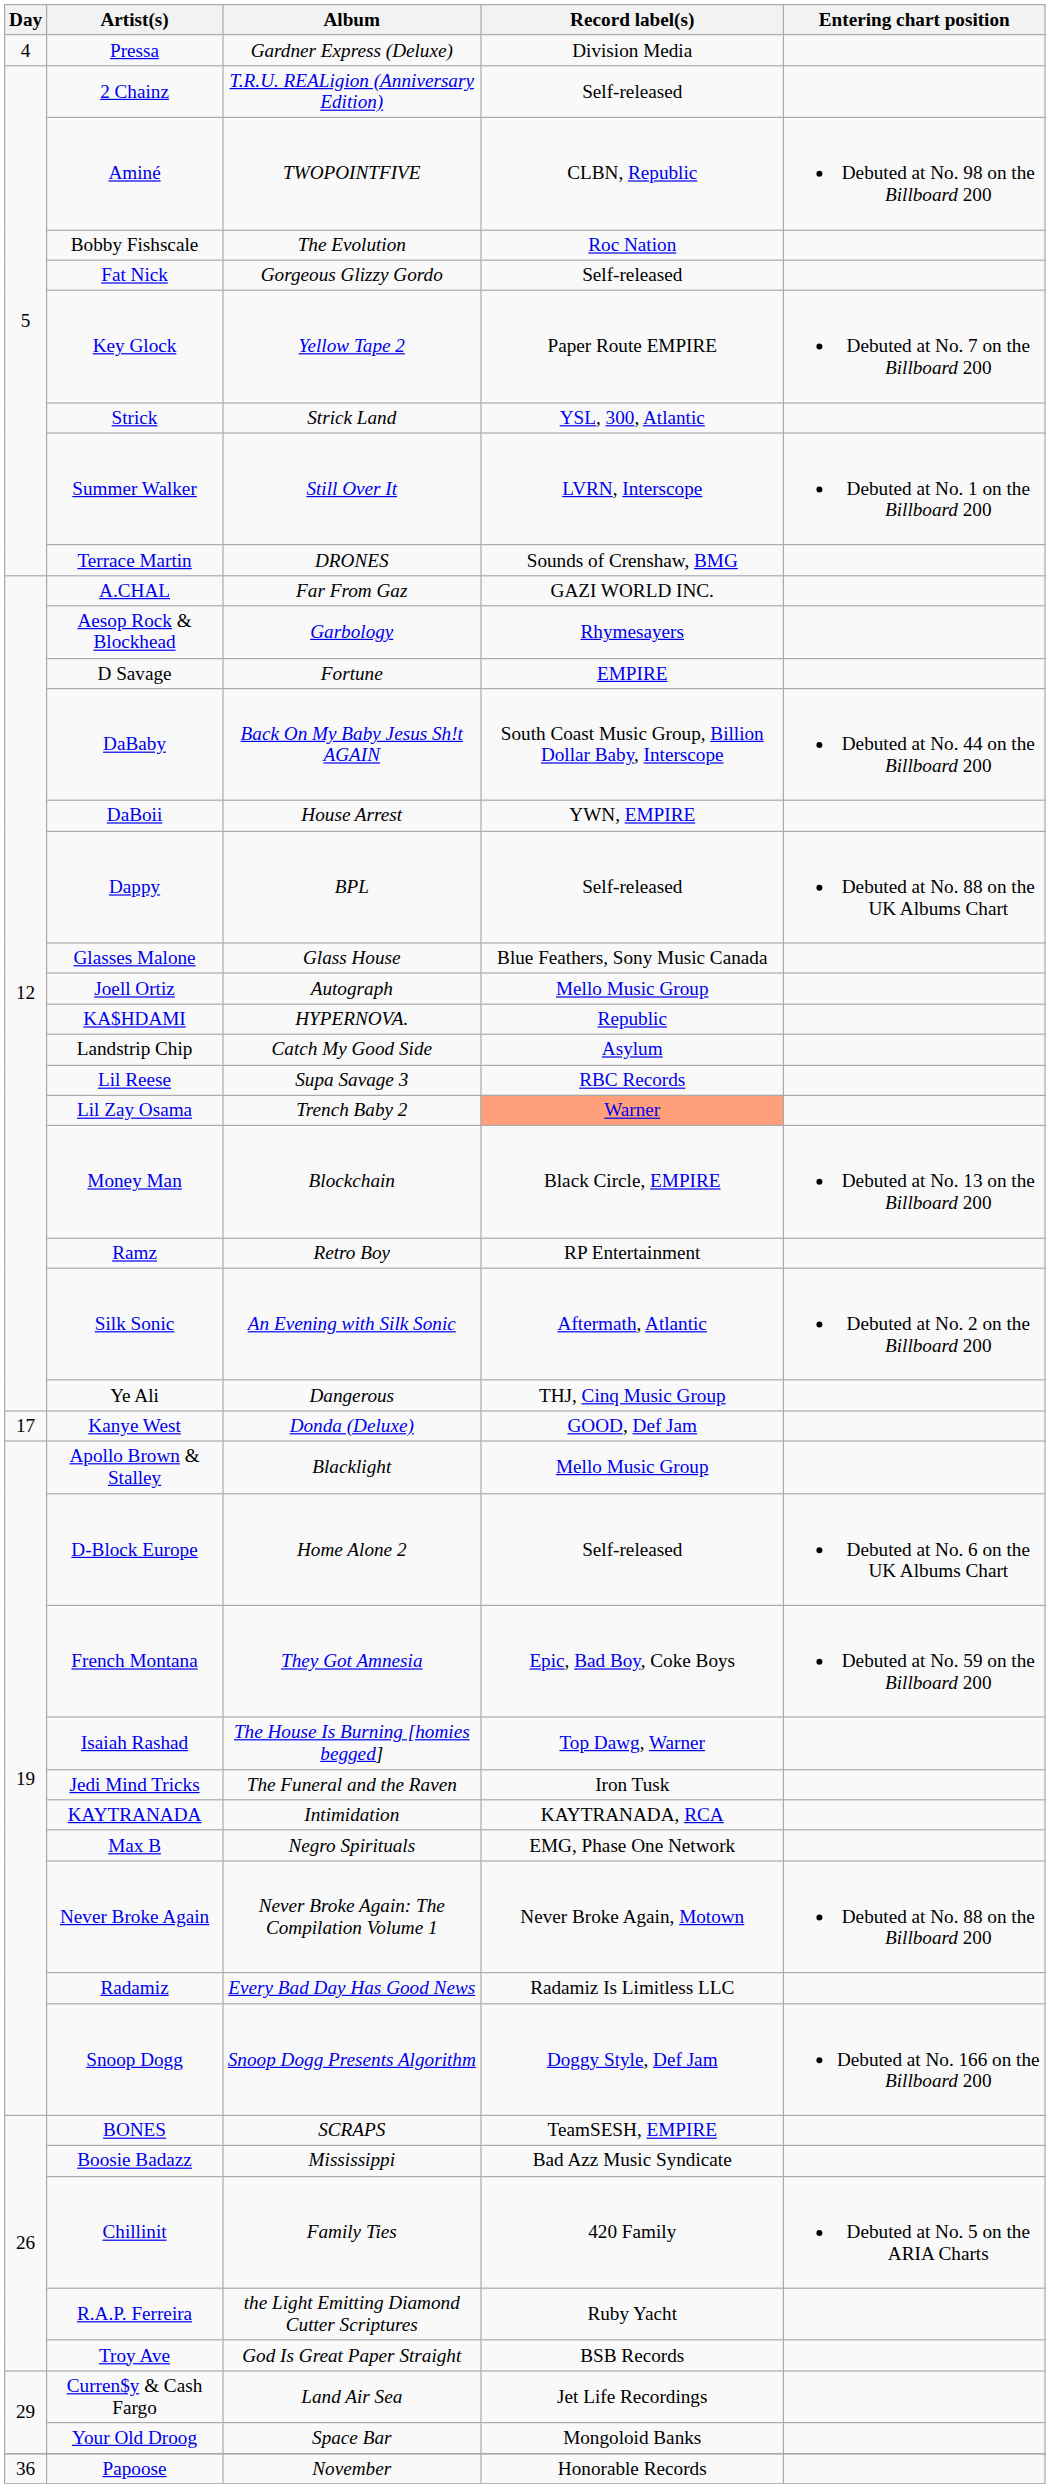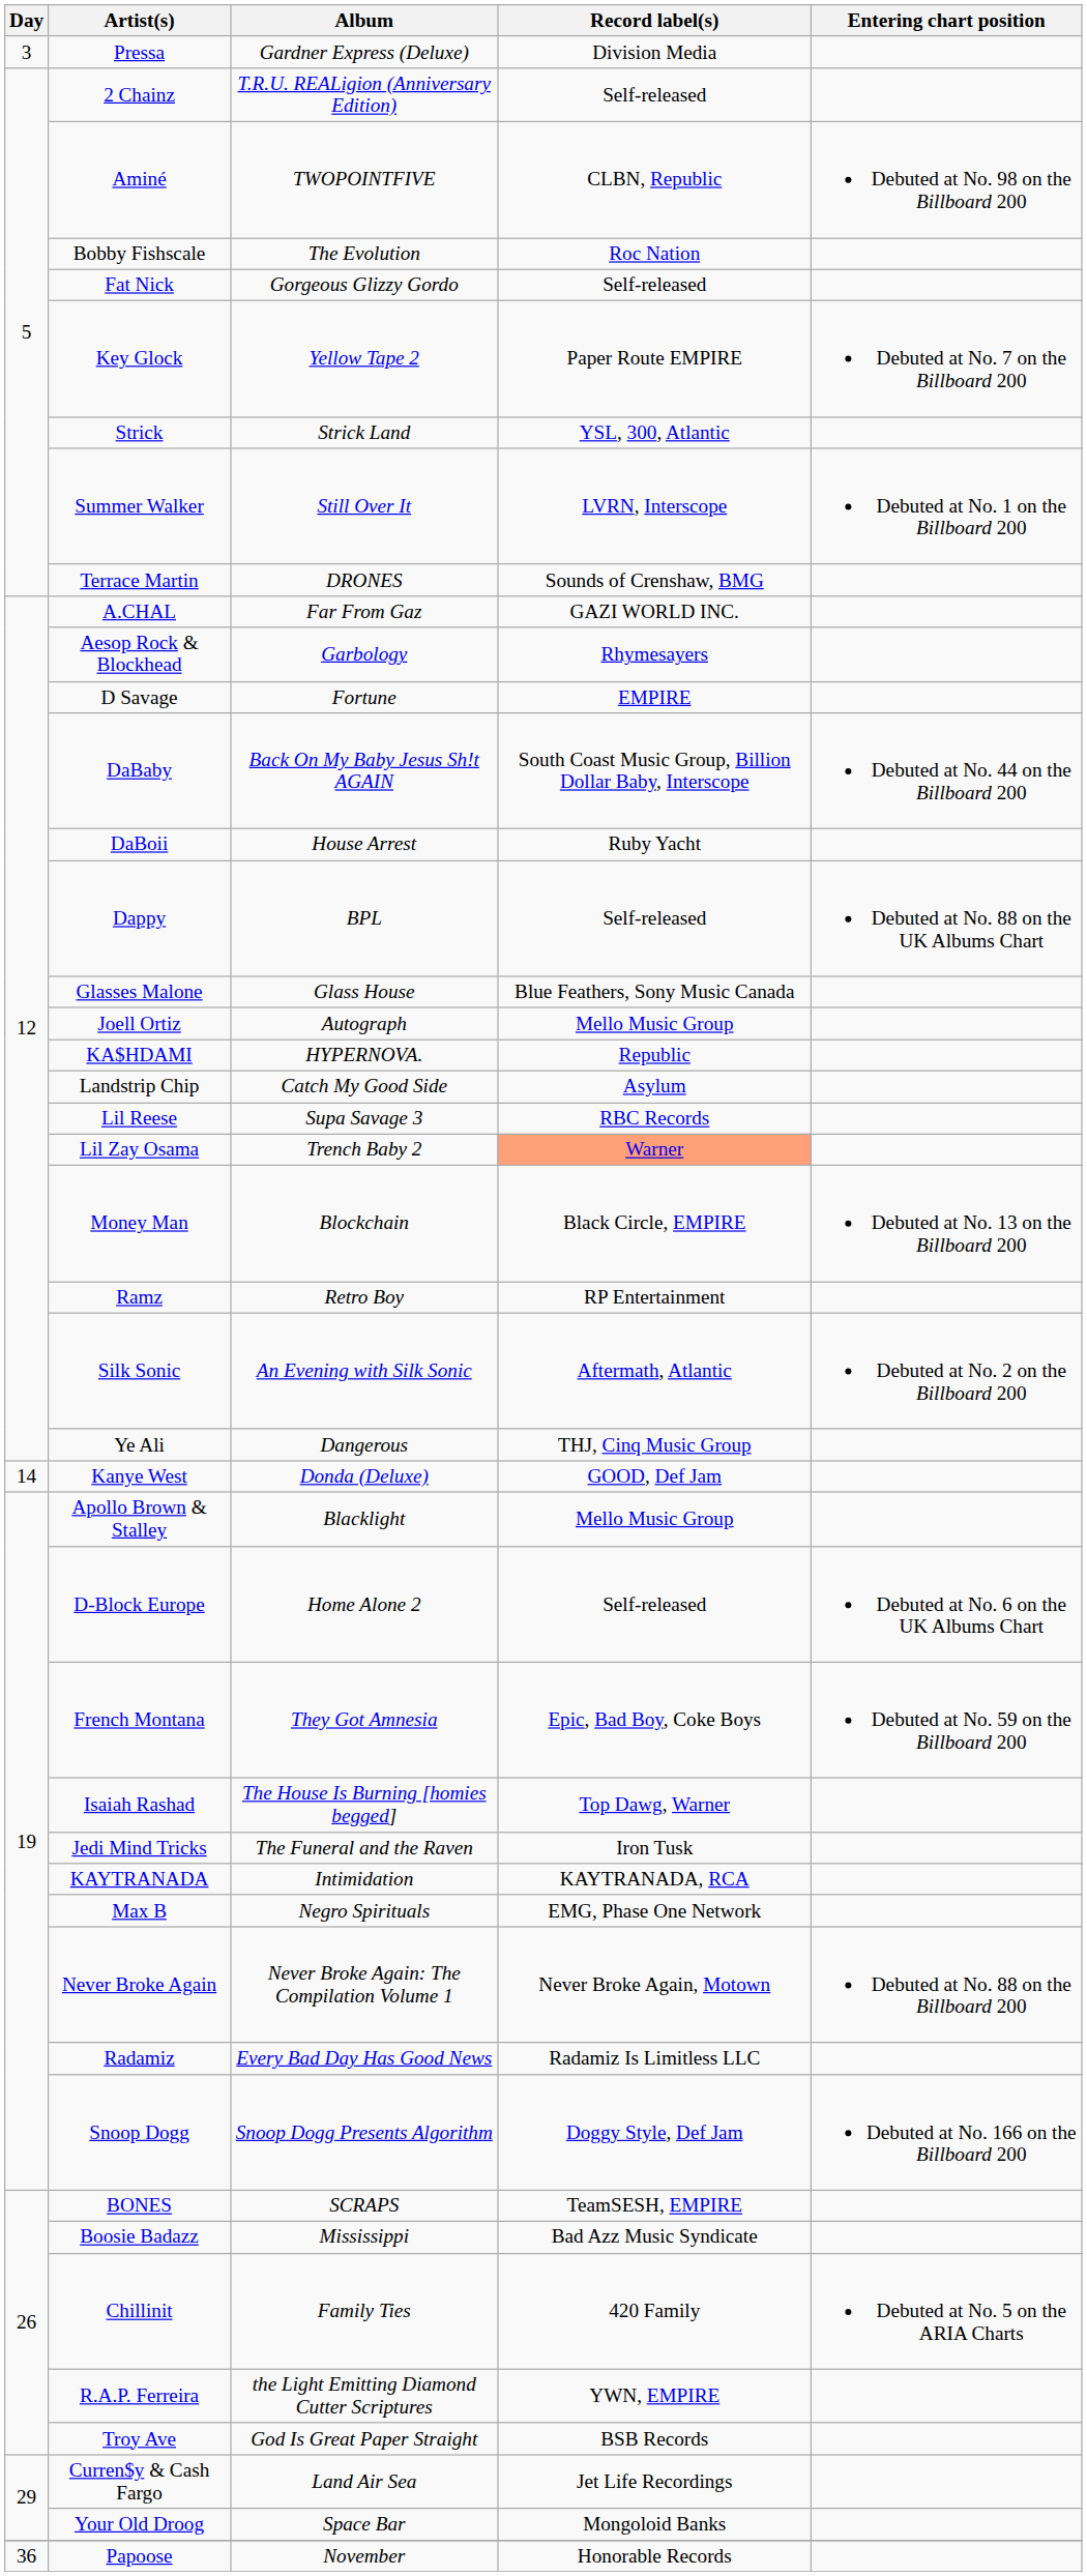Pressa | Day: 4 -> 3
DaBoii | Record label(s): YWN, EMPIRE -> Ruby Yacht
Kanye West | Day: 17 -> 14
R.A.P. Ferreira | Record label(s): Ruby Yacht -> YWN, EMPIRE
